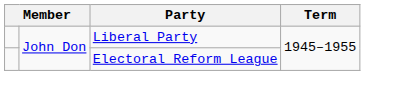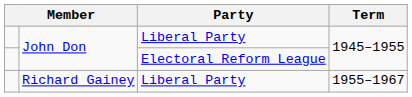+ row: Richard Gainey | Liberal Party | 1955–1967
